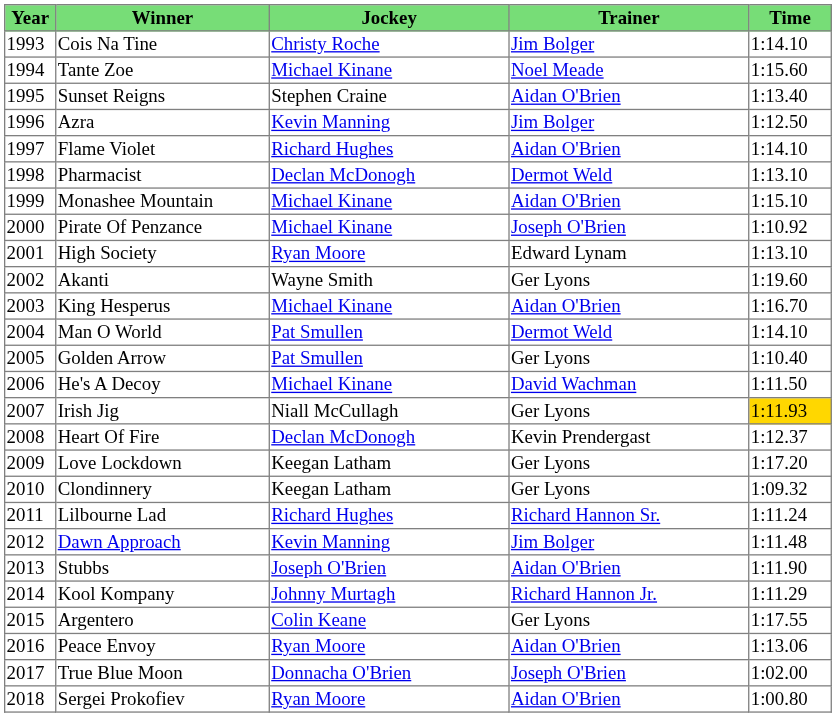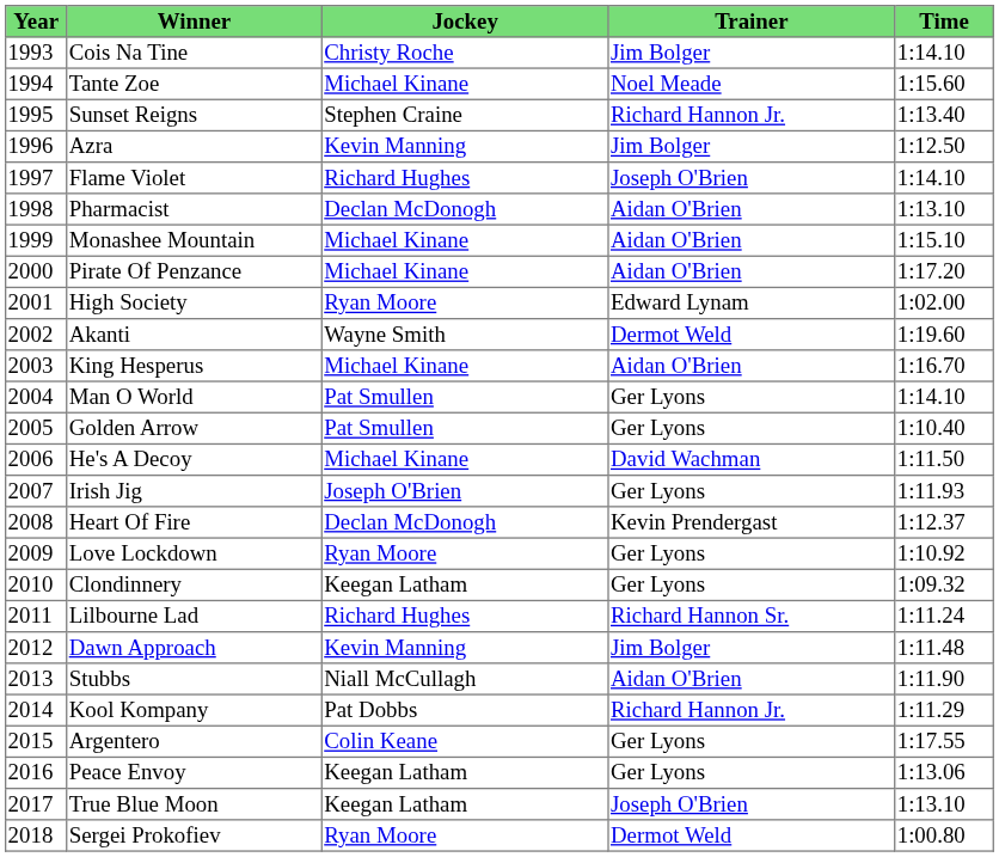Sunset Reigns | Trainer: Aidan O'Brien -> Richard Hannon Jr.
Flame Violet | Trainer: Aidan O'Brien -> Joseph O'Brien
Pharmacist | Trainer: Dermot Weld -> Aidan O'Brien
Pirate Of Penzance | Trainer: Joseph O'Brien -> Aidan O'Brien
Pirate Of Penzance | Time: 1:10.92 -> 1:17.20
High Society | Time: 1:13.10 -> 1:02.00
Akanti | Trainer: Ger Lyons -> Dermot Weld
Man O World | Trainer: Dermot Weld -> Ger Lyons
Irish Jig | Jockey: Niall McCullagh -> Joseph O'Brien
Irish Jig | Time: gold background -> no background
Love Lockdown | Jockey: Keegan Latham -> Ryan Moore
Love Lockdown | Time: 1:17.20 -> 1:10.92
Stubbs | Jockey: Joseph O'Brien -> Niall McCullagh
Kool Kompany | Jockey: Johnny Murtagh -> Pat Dobbs
Peace Envoy | Jockey: Ryan Moore -> Keegan Latham
Peace Envoy | Trainer: Aidan O'Brien -> Ger Lyons
True Blue Moon | Jockey: Donnacha O'Brien -> Keegan Latham
True Blue Moon | Time: 1:02.00 -> 1:13.10
Sergei Prokofiev | Trainer: Aidan O'Brien -> Dermot Weld
